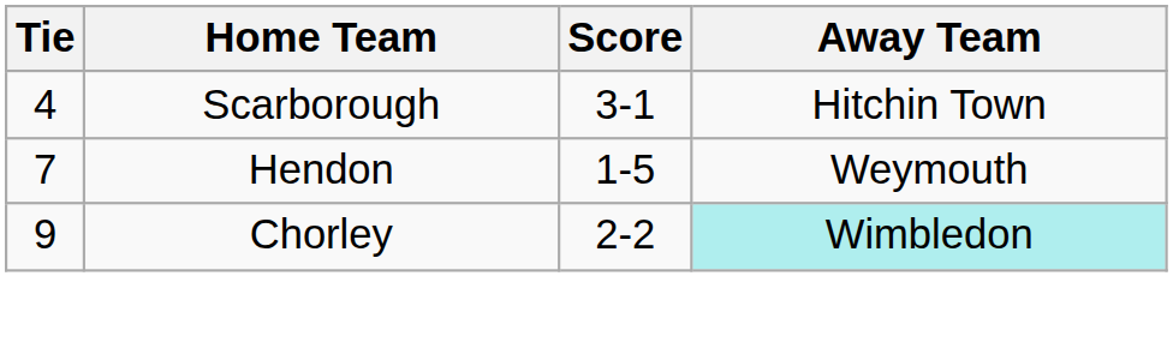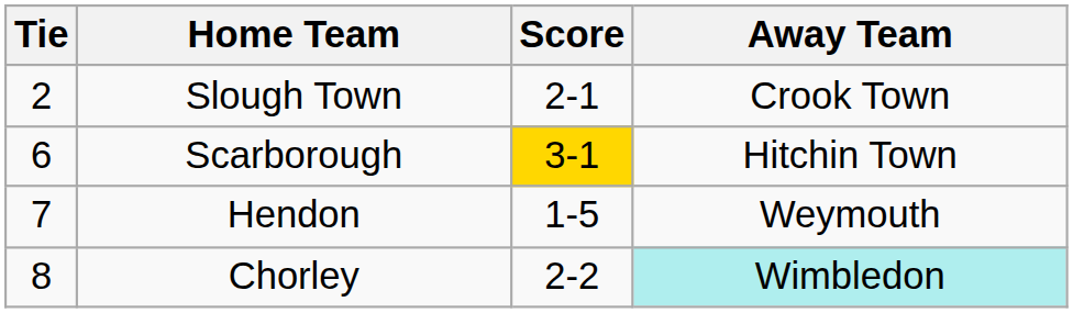+ row: 2 | Slough Town | 2-1 | Crook Town
Scarborough | Tie: 4 -> 6
Scarborough | Score: no background -> gold background
Chorley | Tie: 9 -> 8
